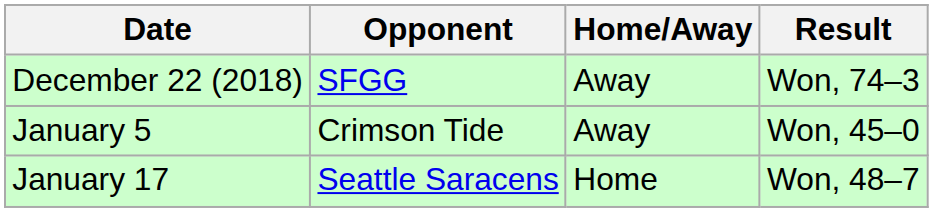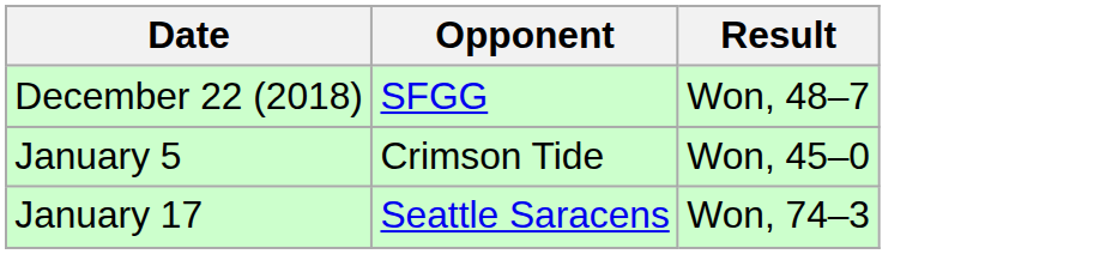- column: Home/Away | Away | Away | Home
December 22 (2018) | Result: Won, 74–3 -> Won, 48–7
January 17 | Result: Won, 48–7 -> Won, 74–3
